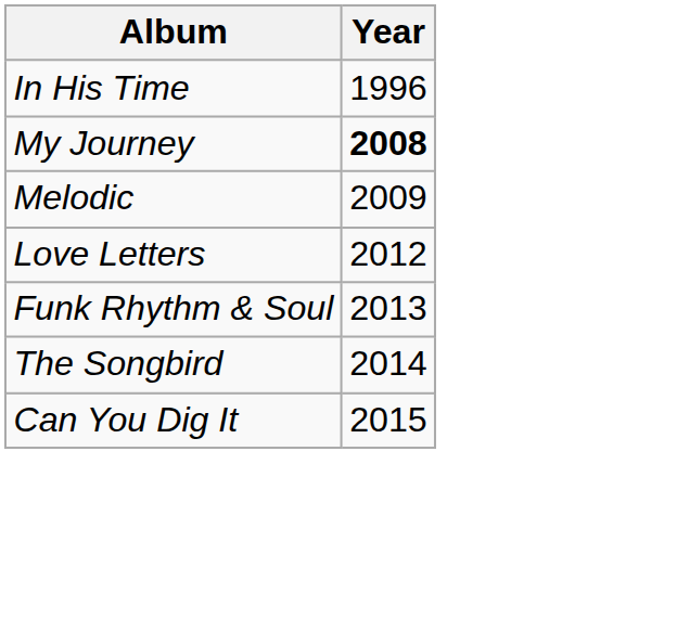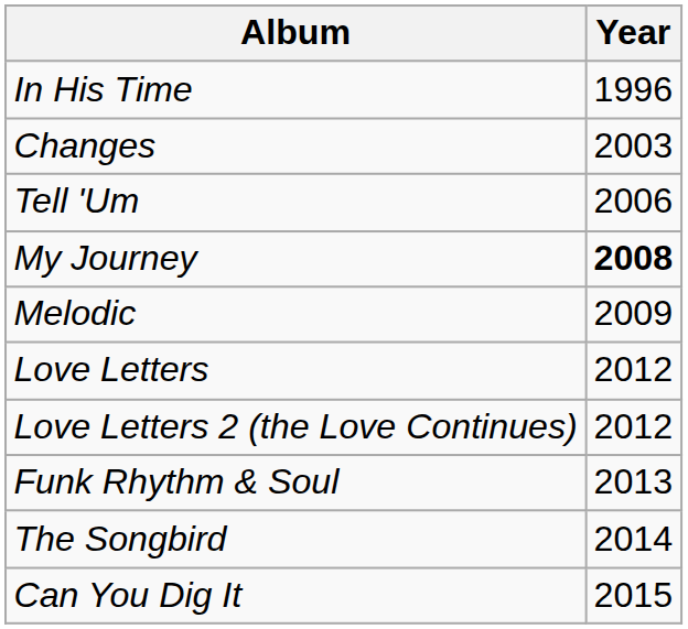+ row: Changes | 2003
+ row: Tell 'Um | 2006
+ row: Love Letters 2 (the Love Continues) | 2012
